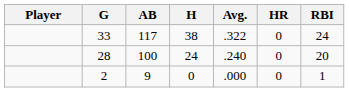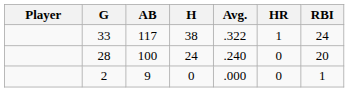33 | HR: 0 -> 1
